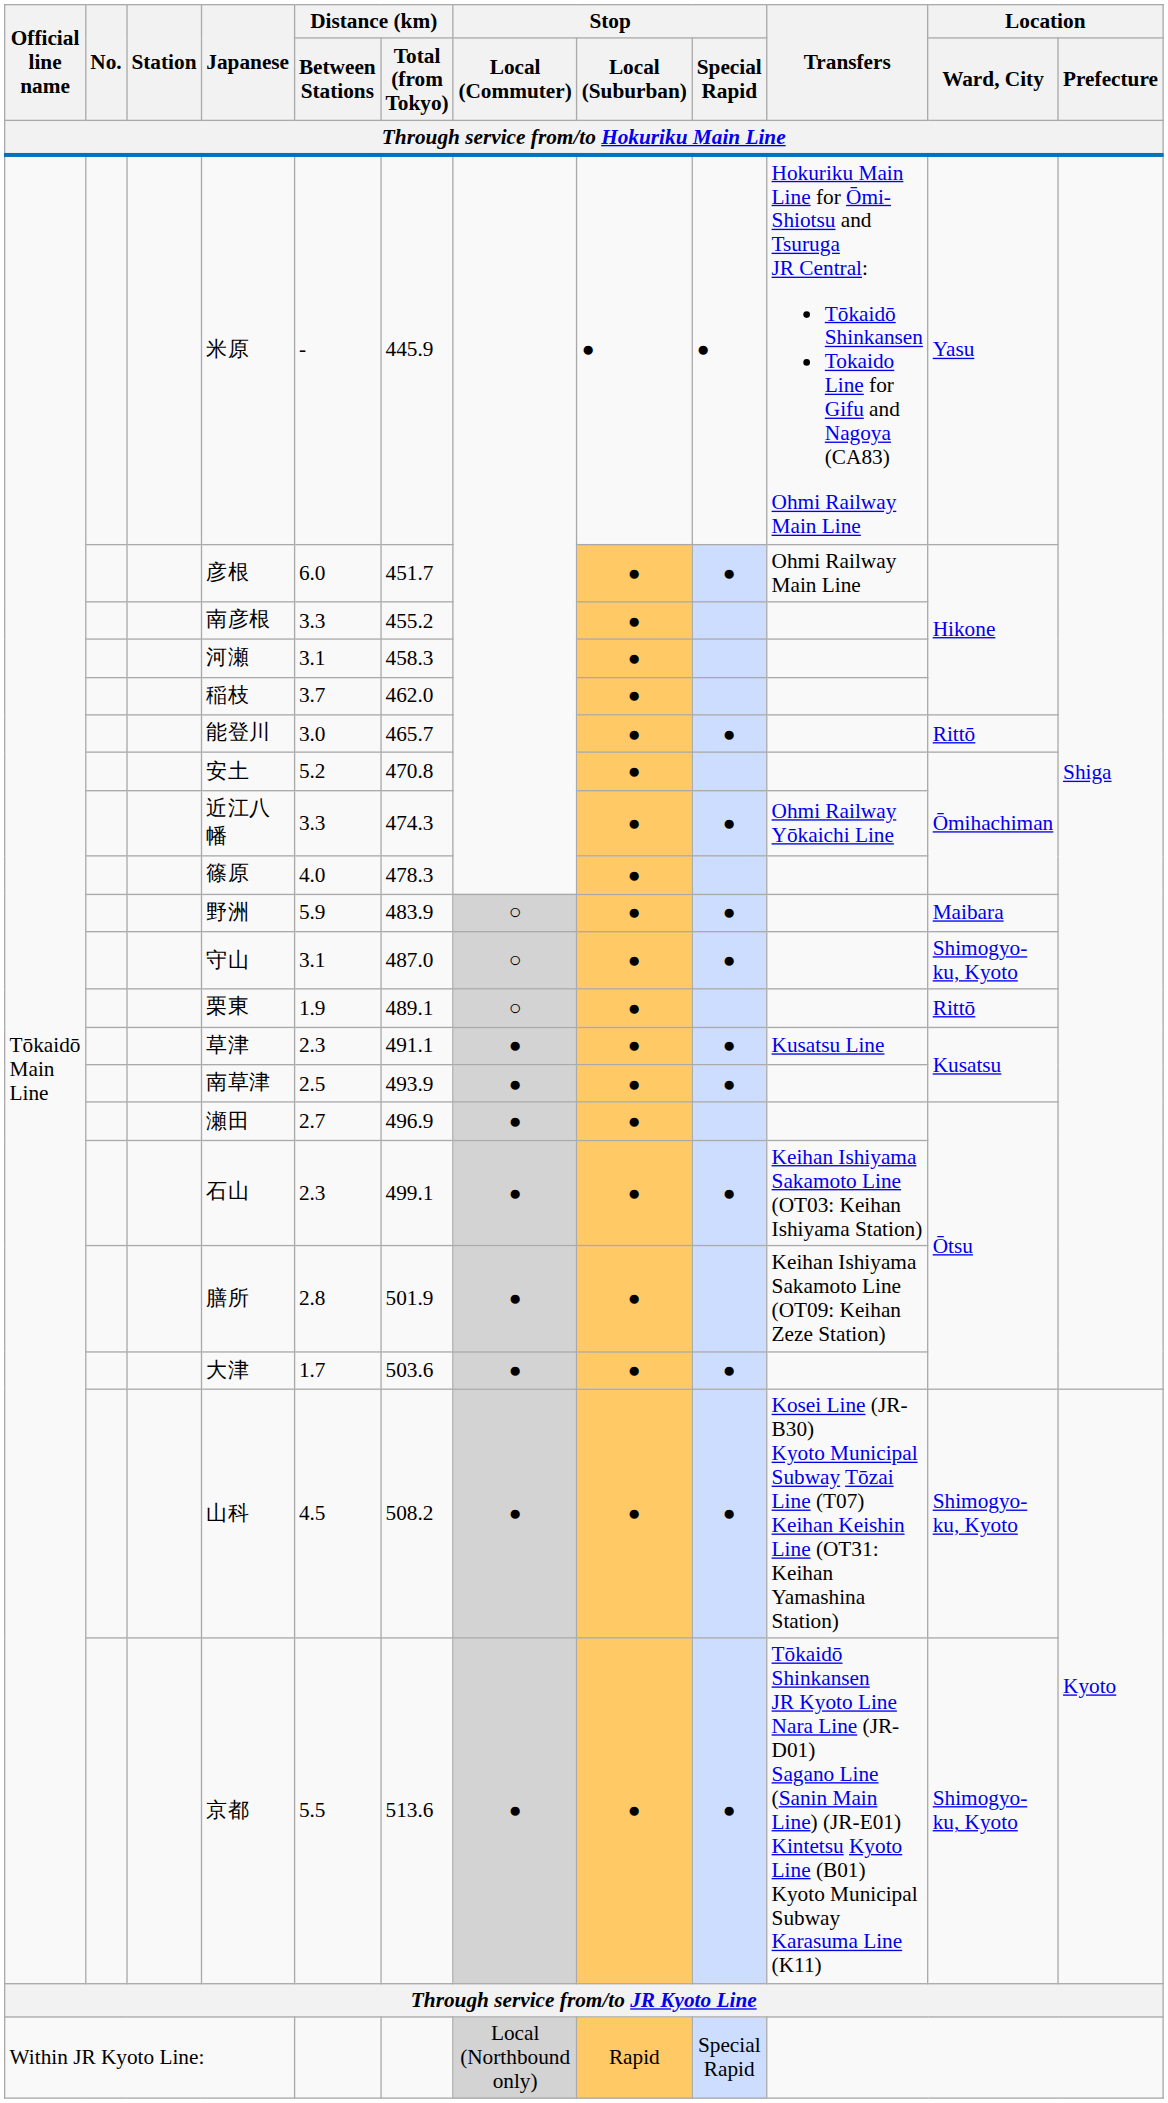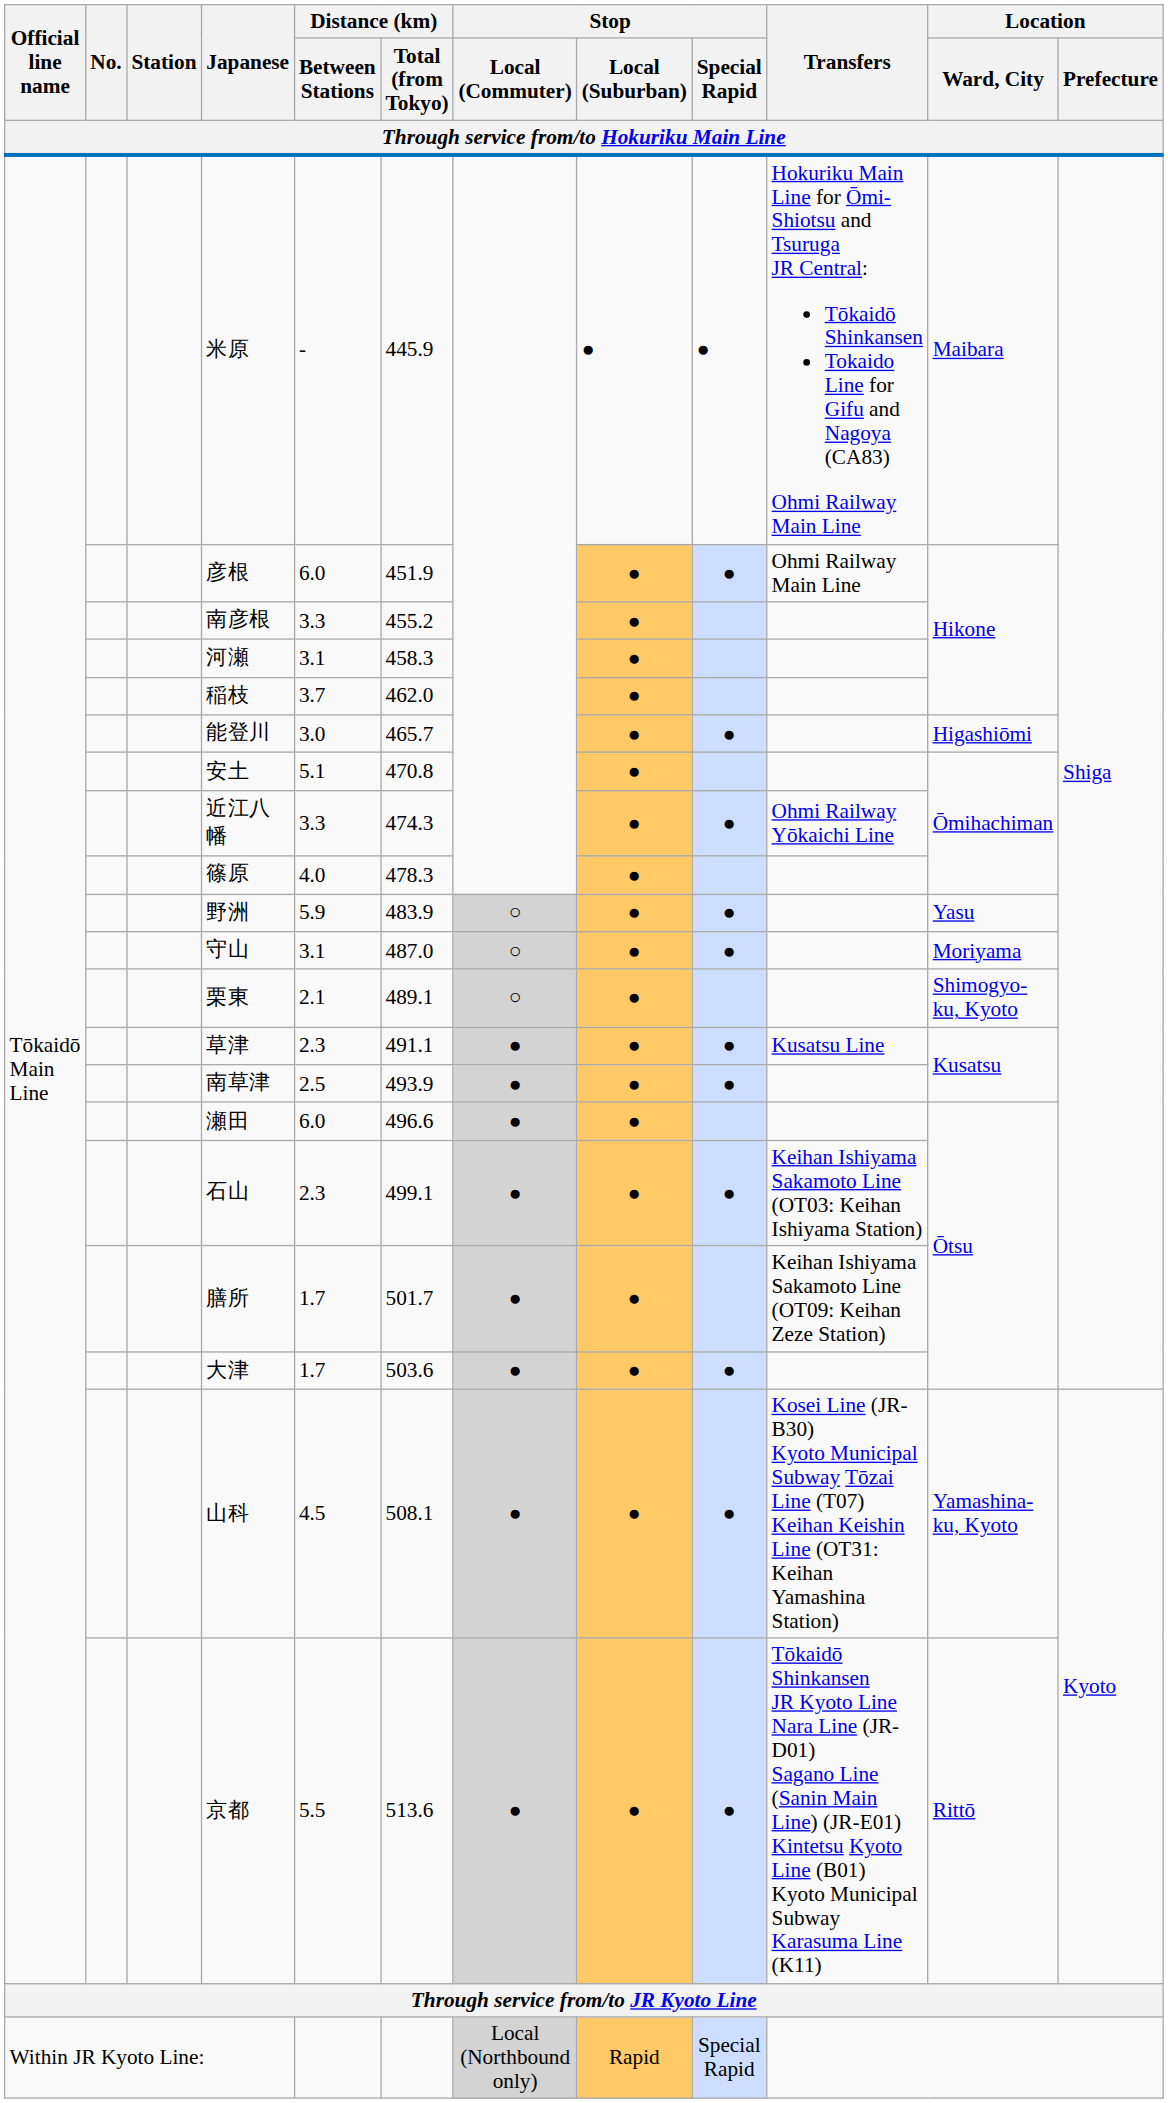米原 | Location / Ward, City: Yasu -> Maibara
彦根 | Distance (km) / Total (from Tokyo): 451.7 -> 451.9
能登川 | Location / Ward, City: Rittō -> Higashiōmi
安土 | Distance (km) / Between Stations: 5.2 -> 5.1
野洲 | Location / Ward, City: Maibara -> Yasu
守山 | Location / Ward, City: Shimogyo-ku, Kyoto -> Moriyama
栗東 | Distance (km) / Between Stations: 1.9 -> 2.1
栗東 | Location / Ward, City: Rittō -> Shimogyo-ku, Kyoto
瀬田 | Distance (km) / Between Stations: 2.7 -> 6.0
瀬田 | Distance (km) / Total (from Tokyo): 496.9 -> 496.6
膳所 | Distance (km) / Between Stations: 2.8 -> 1.7
膳所 | Distance (km) / Total (from Tokyo): 501.9 -> 501.7
山科 | Distance (km) / Total (from Tokyo): 508.2 -> 508.1
山科 | Location / Ward, City: Shimogyo-ku, Kyoto -> Yamashina-ku, Kyoto
京都 | Location / Ward, City: Shimogyo-ku, Kyoto -> Rittō
